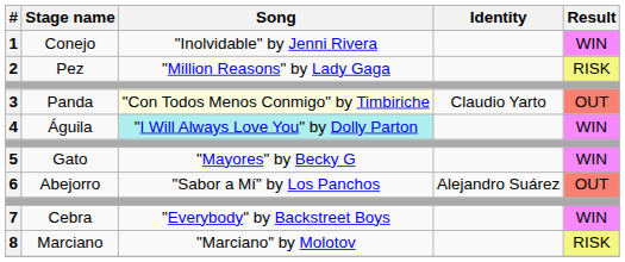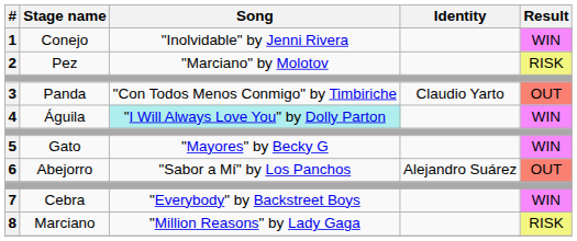2 | Song: "Million Reasons" by Lady Gaga -> "Marciano" by Molotov
3 | Song: lightyellow background -> no background
8 | Song: "Marciano" by Molotov -> "Million Reasons" by Lady Gaga
